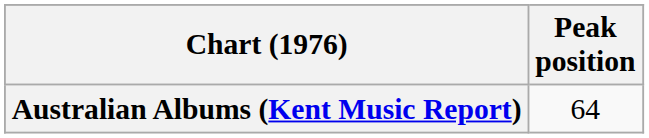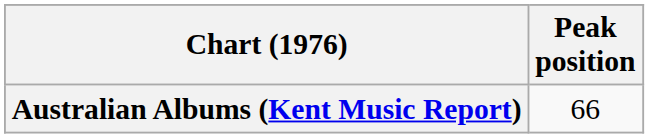Australian Albums (Kent Music Report) | Peak position: 64 -> 66
